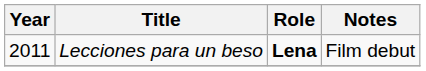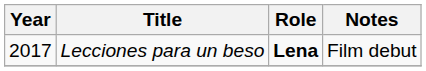Lecciones para un beso | Year: 2011 -> 2017
